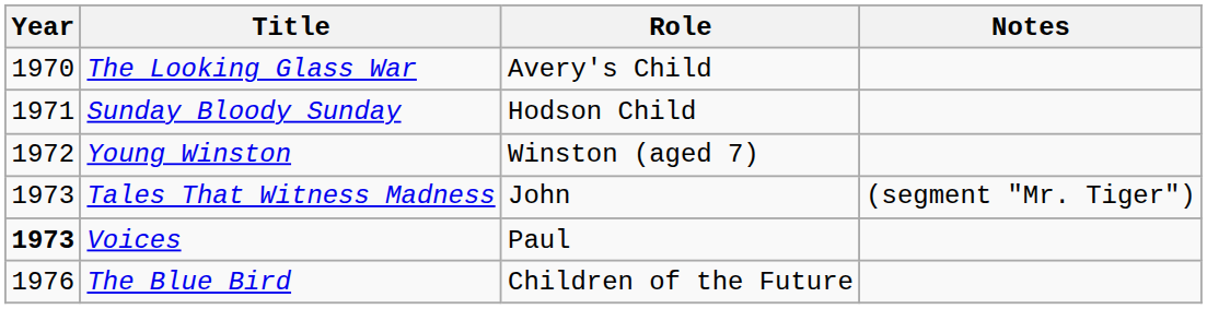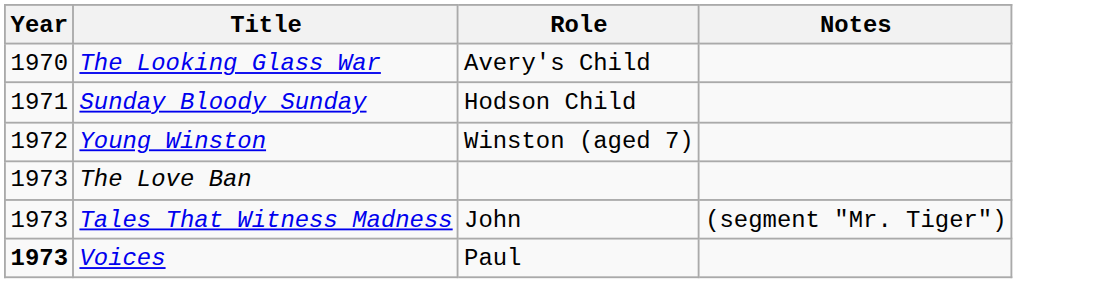+ row: 1973 | The Love Ban
- row: 1976 | The Blue Bird | Children of the Future
